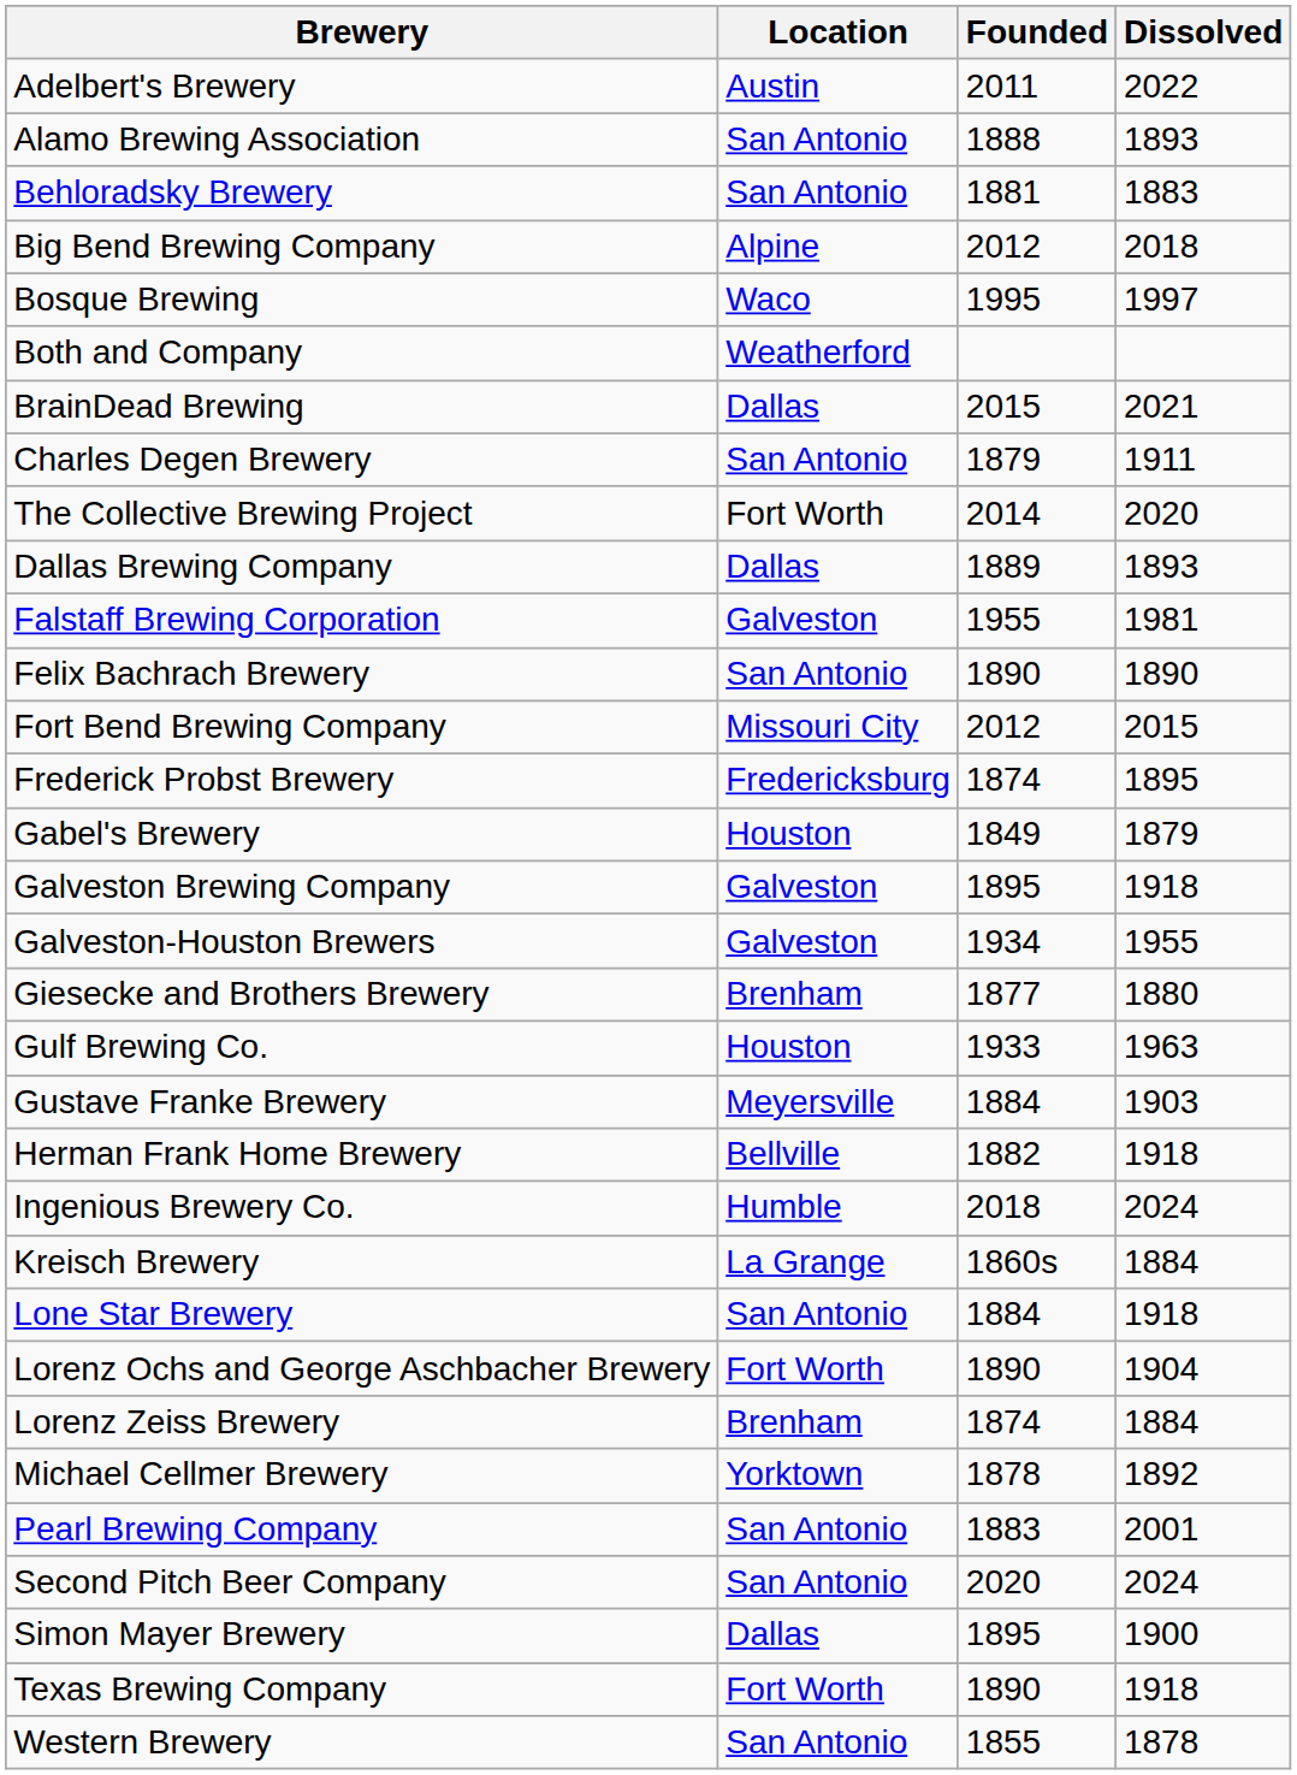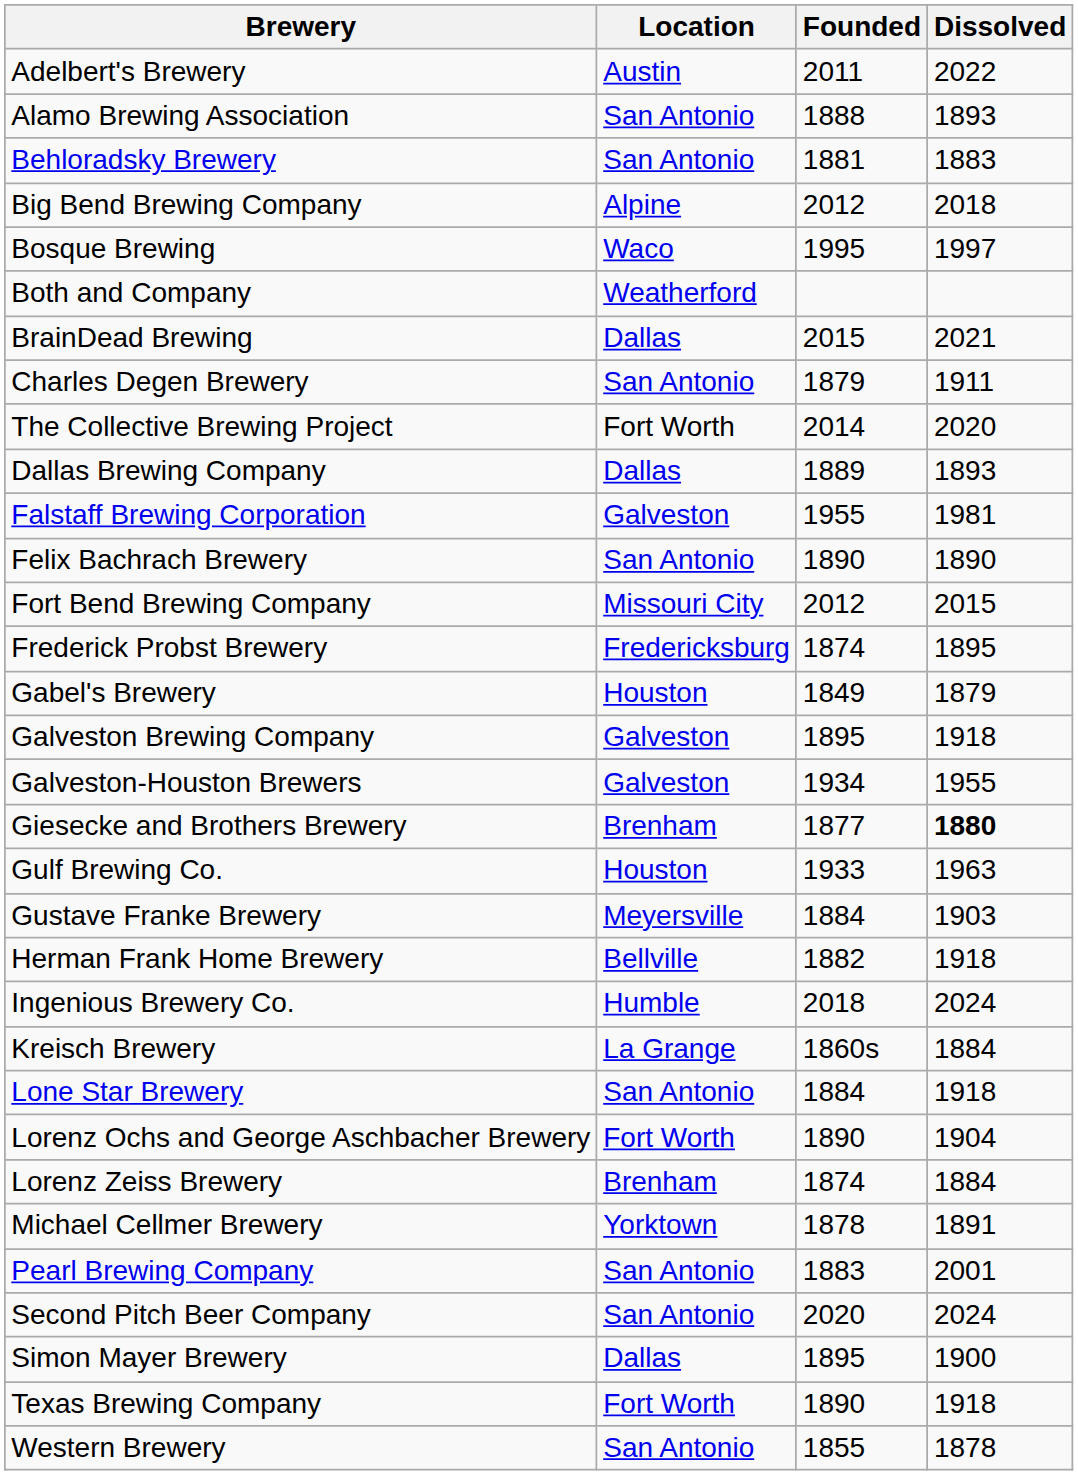Giesecke and Brothers Brewery | Dissolved: normal -> bold
Michael Cellmer Brewery | Dissolved: 1892 -> 1891
